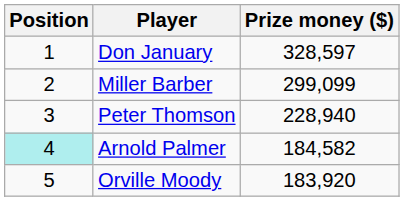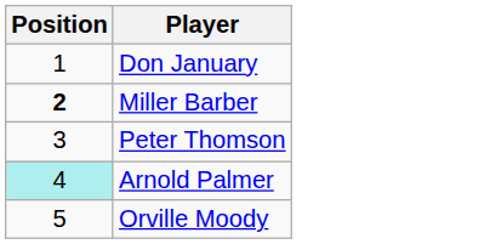- column: Prize money ($) | 328,597 | 299,099 | 228,940 | 184,582 | 183,920
Miller Barber | Position: normal -> bold
